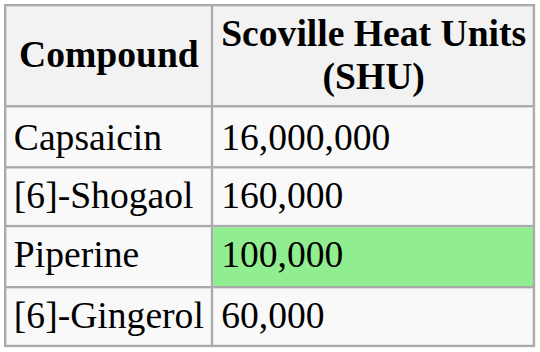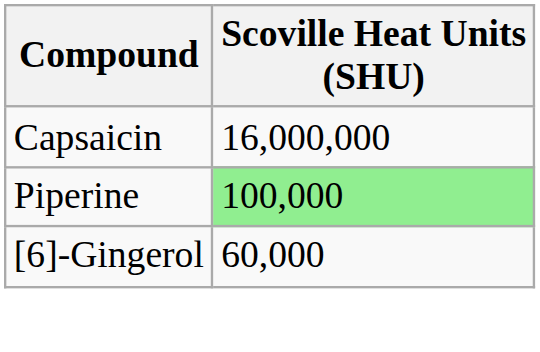- row: [6]-Shogaol | 160,000
